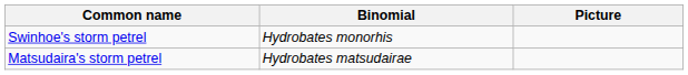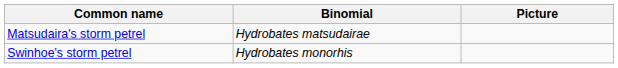rows swapped: Swinhoe's storm petrel <-> Matsudaira's storm petrel
